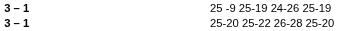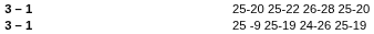rows swapped: 25 -9 25-19 24-26 25-19 <-> 25-20 25-22 26-28 25-20
